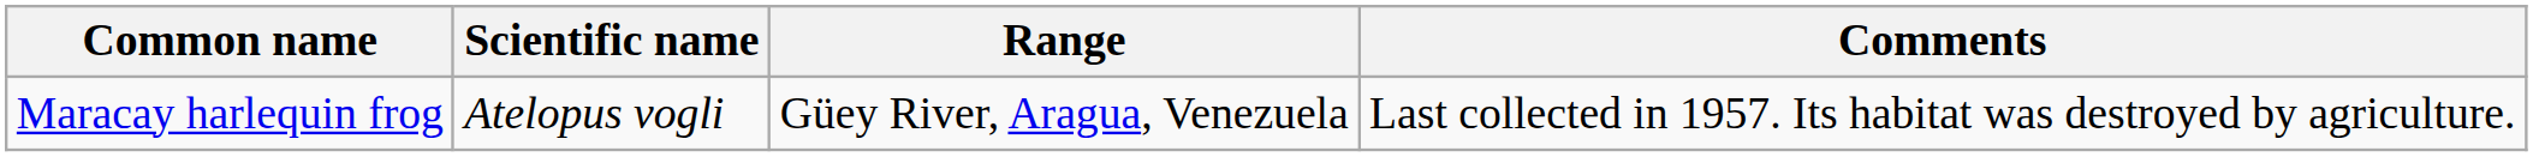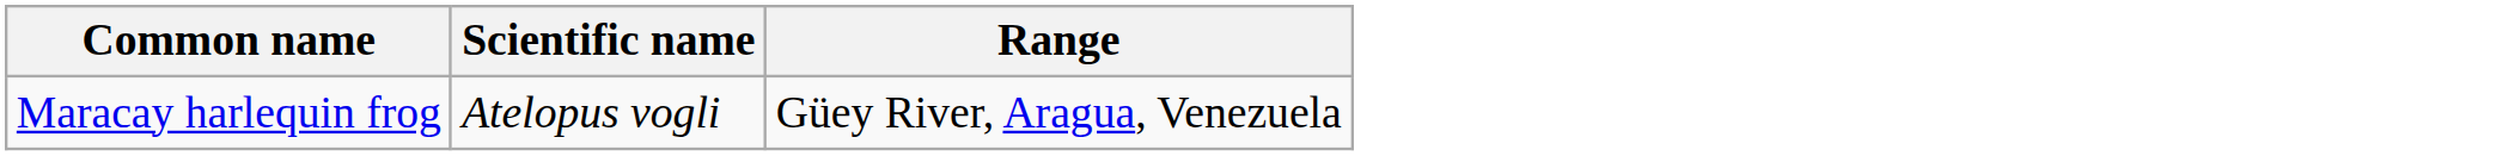- column: Comments | Last collected in 1957. Its habitat was destroyed by agriculture.
